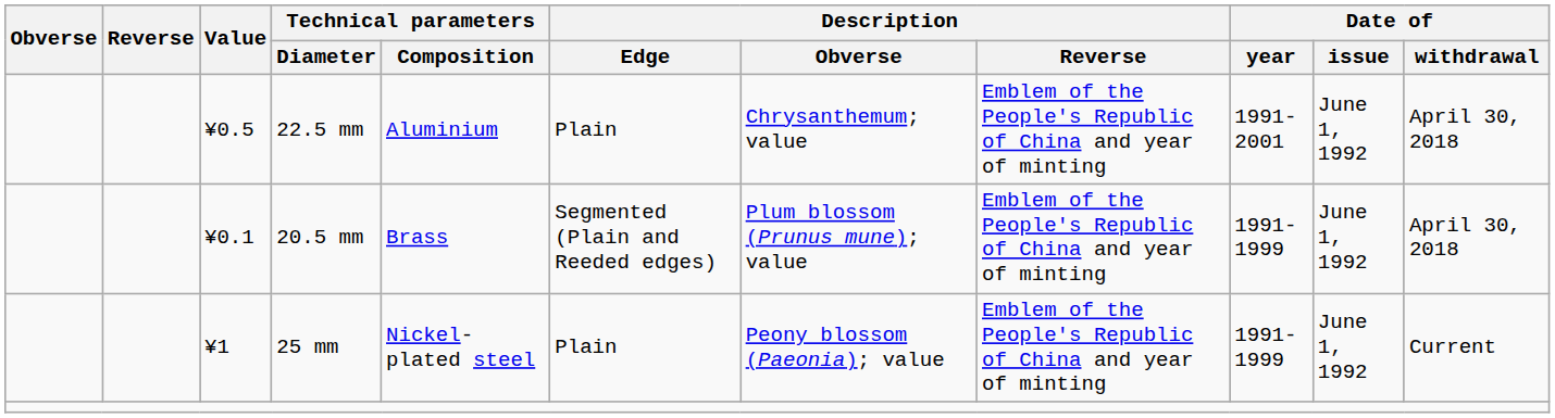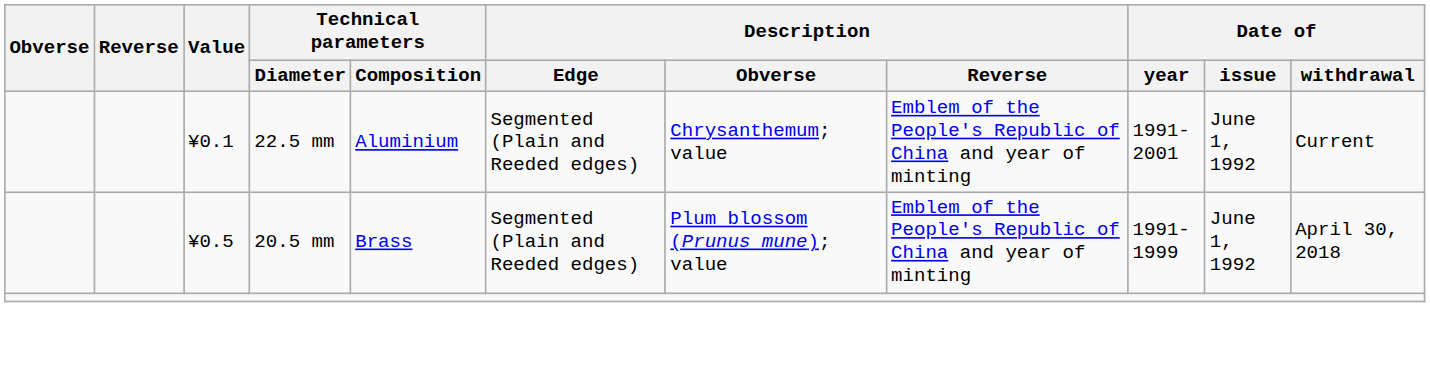22.5 mm | Value: ¥0.5 -> ¥0.1
22.5 mm | Description / Edge: Plain -> Segmented (Plain and Reeded edges)
22.5 mm | Date of / withdrawal: April 30, 2018 -> Current
20.5 mm | Value: ¥0.1 -> ¥0.5
- row: ¥1 | 25 mm | Nickel-plated steel | Plain | Peony blossom (Paeonia); value | Emblem of the People's Republic of China and year of minting | 1991-1999 | June 1, 1992 | Current
